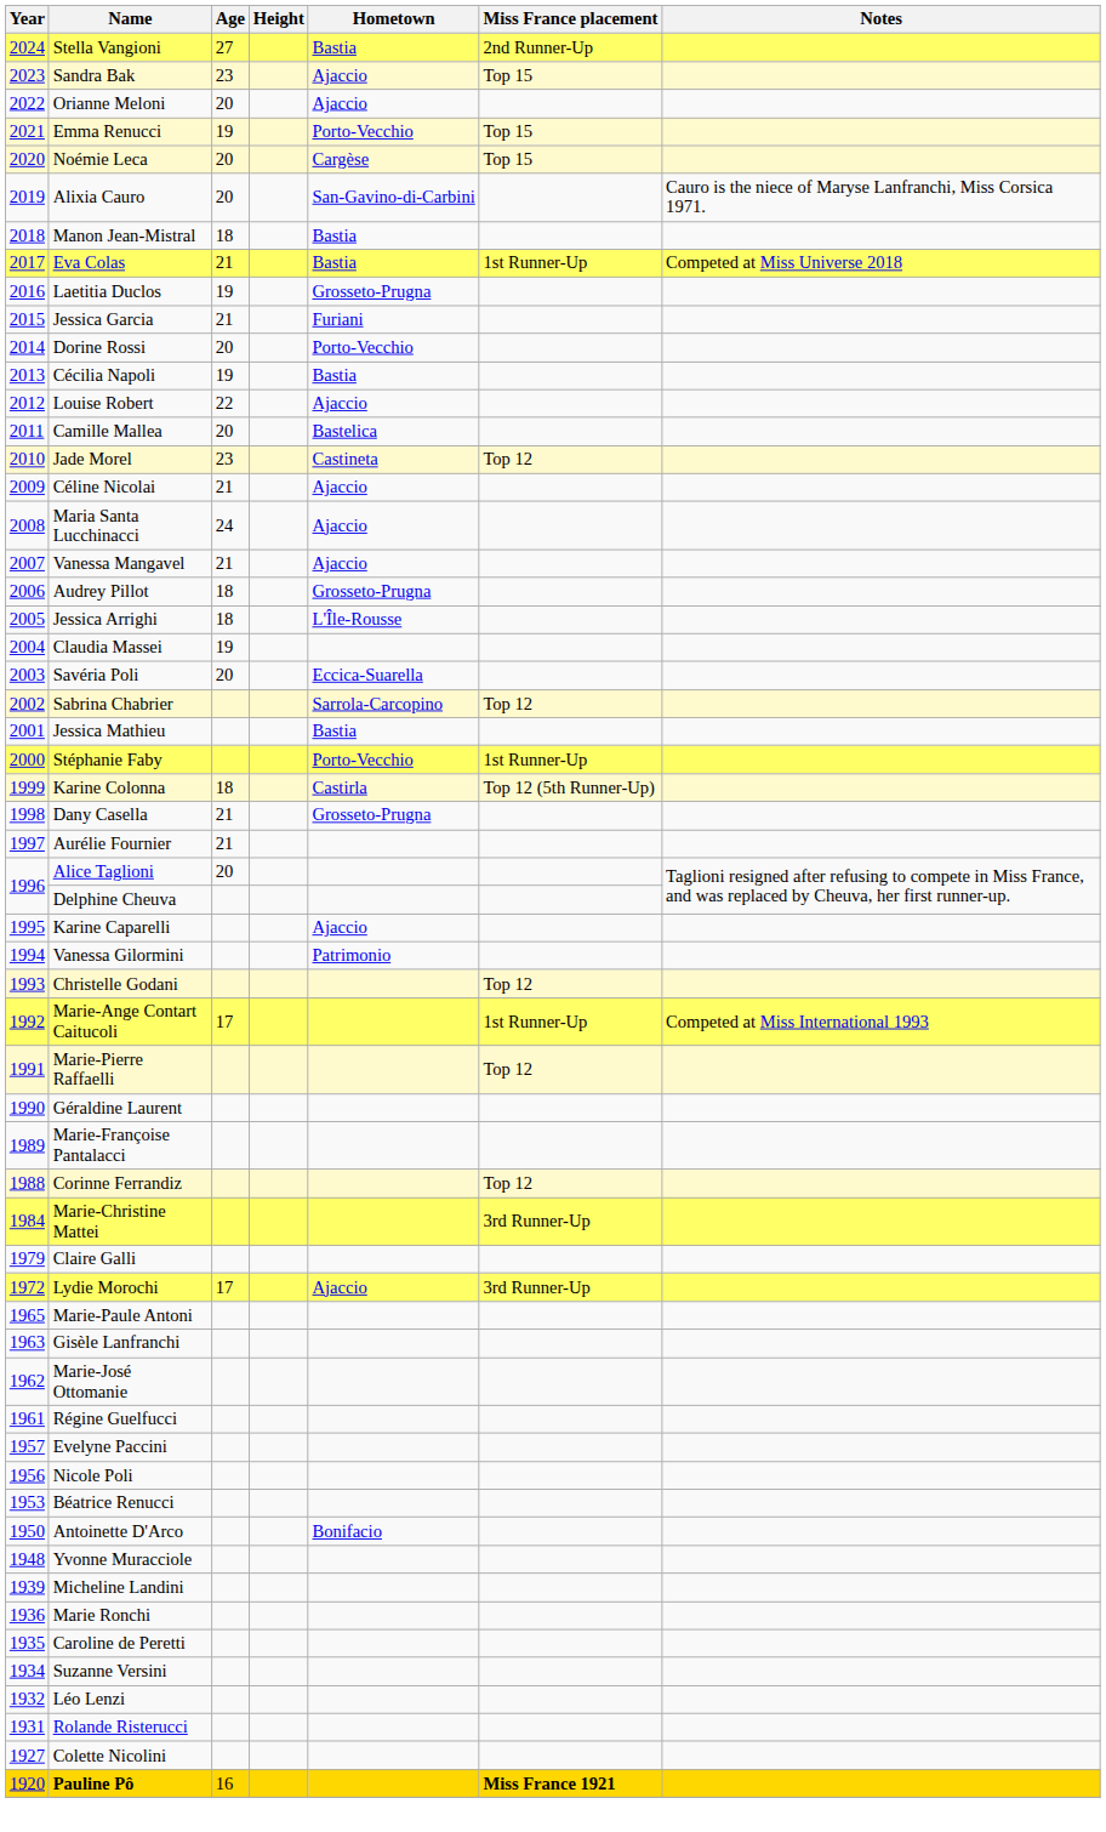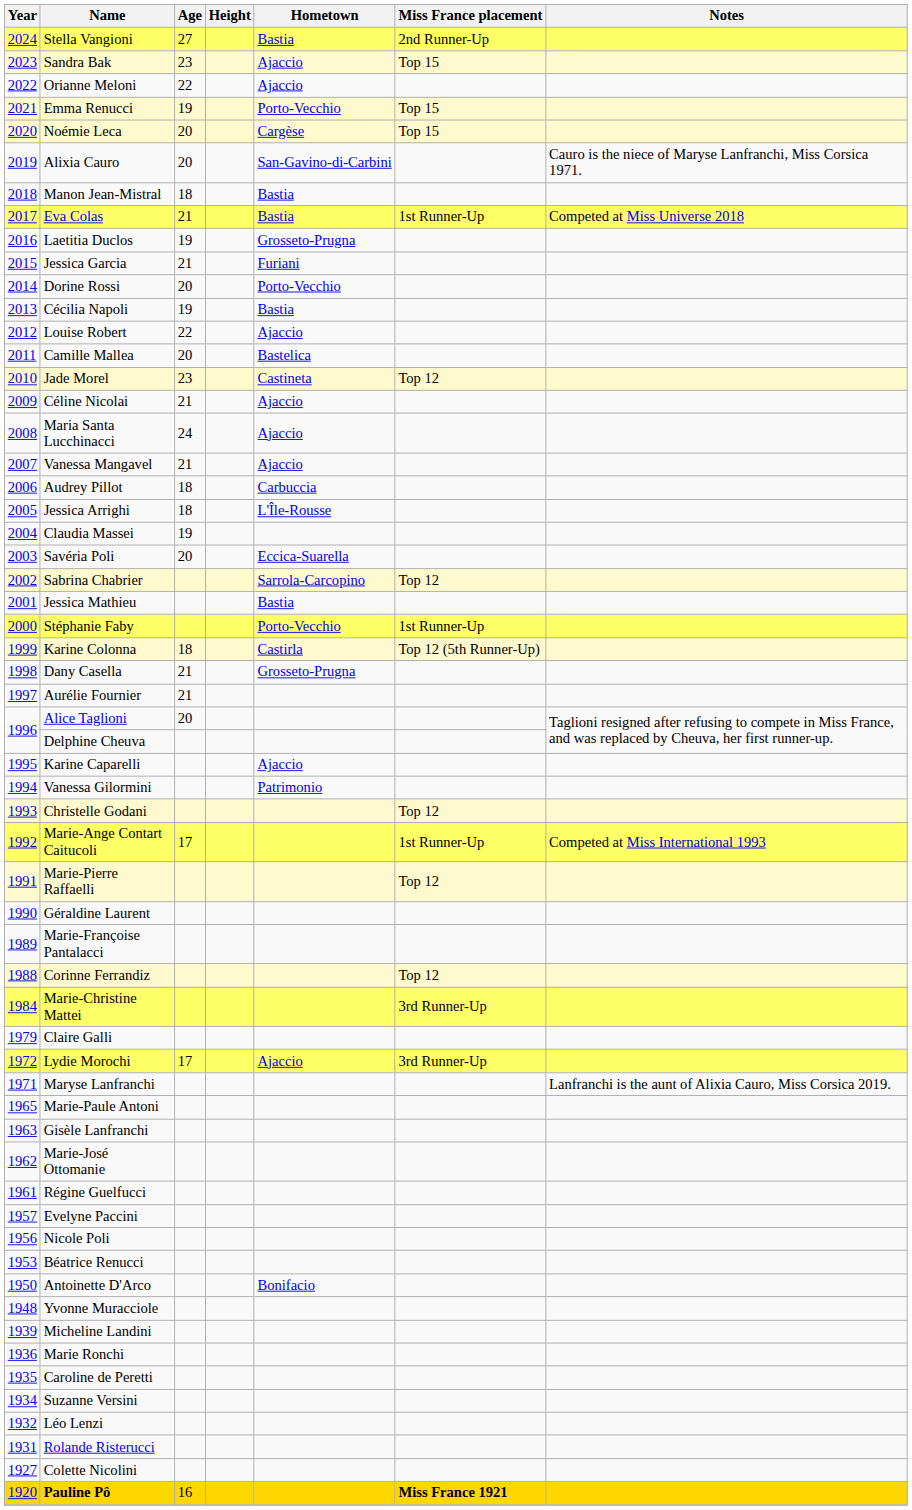Orianne Meloni | Age: 20 -> 22
Audrey Pillot | Hometown: Grosseto-Prugna -> Carbuccia
+ row: 1971 | Maryse Lanfranchi | Lanfranchi is the aunt of Alixia Cauro, Miss Corsica 2019.
